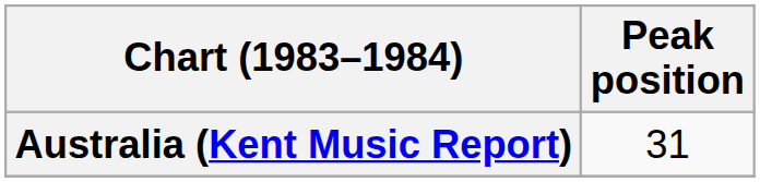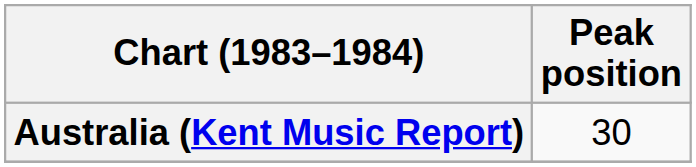Australia (Kent Music Report) | Peak position: 31 -> 30
